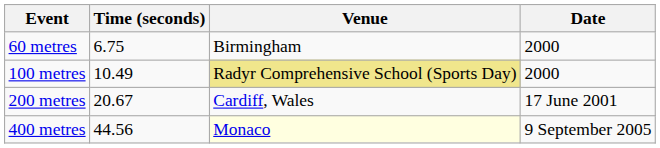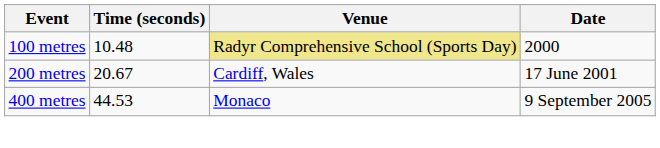- row: 60 metres | 6.75 | Birmingham | 2000
100 metres | Time (seconds): 10.49 -> 10.48
400 metres | Time (seconds): 44.56 -> 44.53
400 metres | Venue: lightyellow background -> no background
